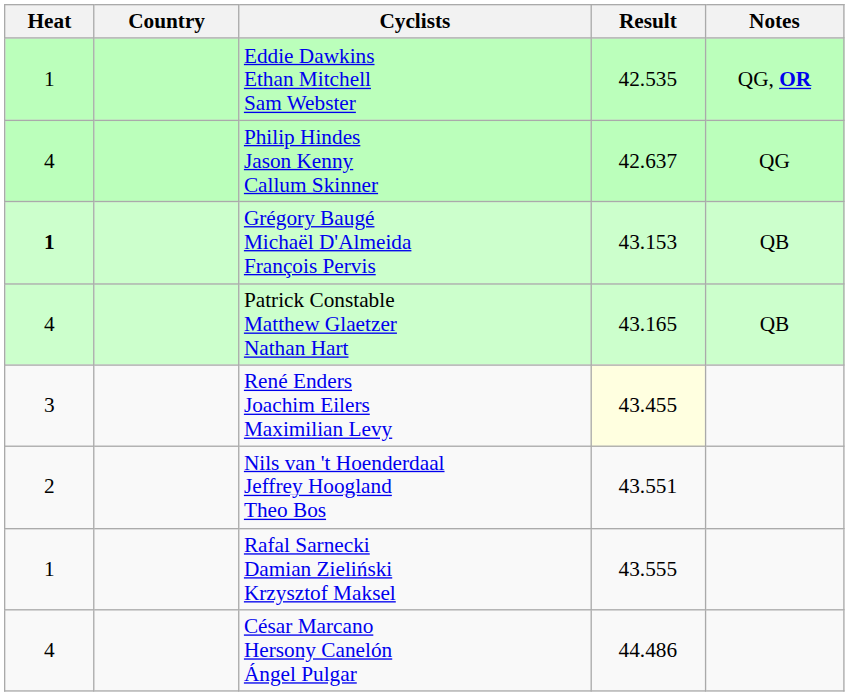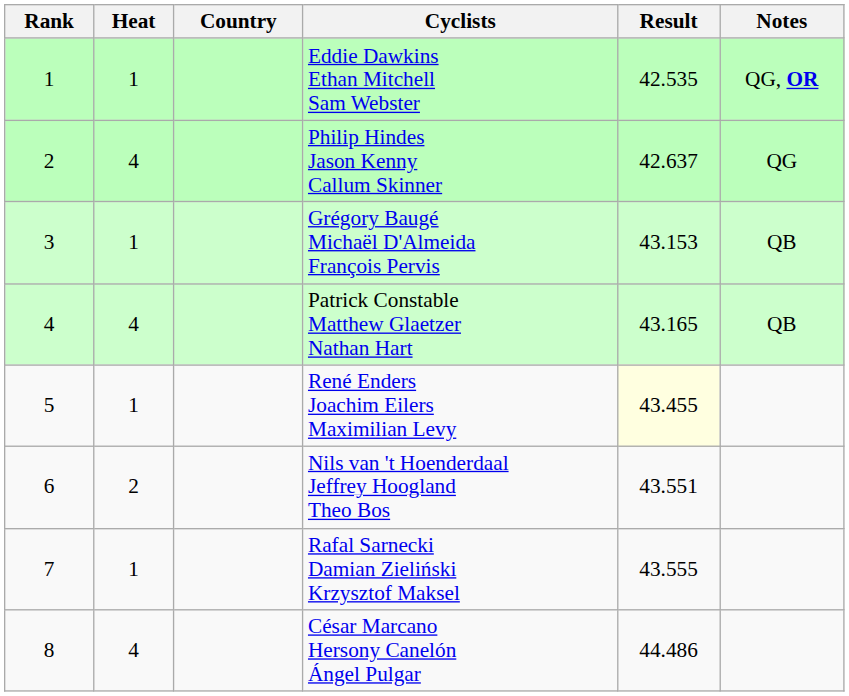+ column: Rank | 1 | 2 | 3 | 4 | 5 | 6 | 7 | 8
Grégory Baugé Michaël D'Almeida François Pervis | Heat: bold -> normal
René Enders Joachim Eilers Maximilian Levy | Heat: 3 -> 1
